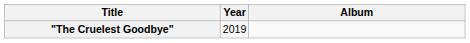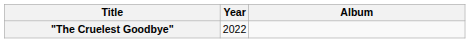"The Cruelest Goodbye" | Year: 2019 -> 2022
